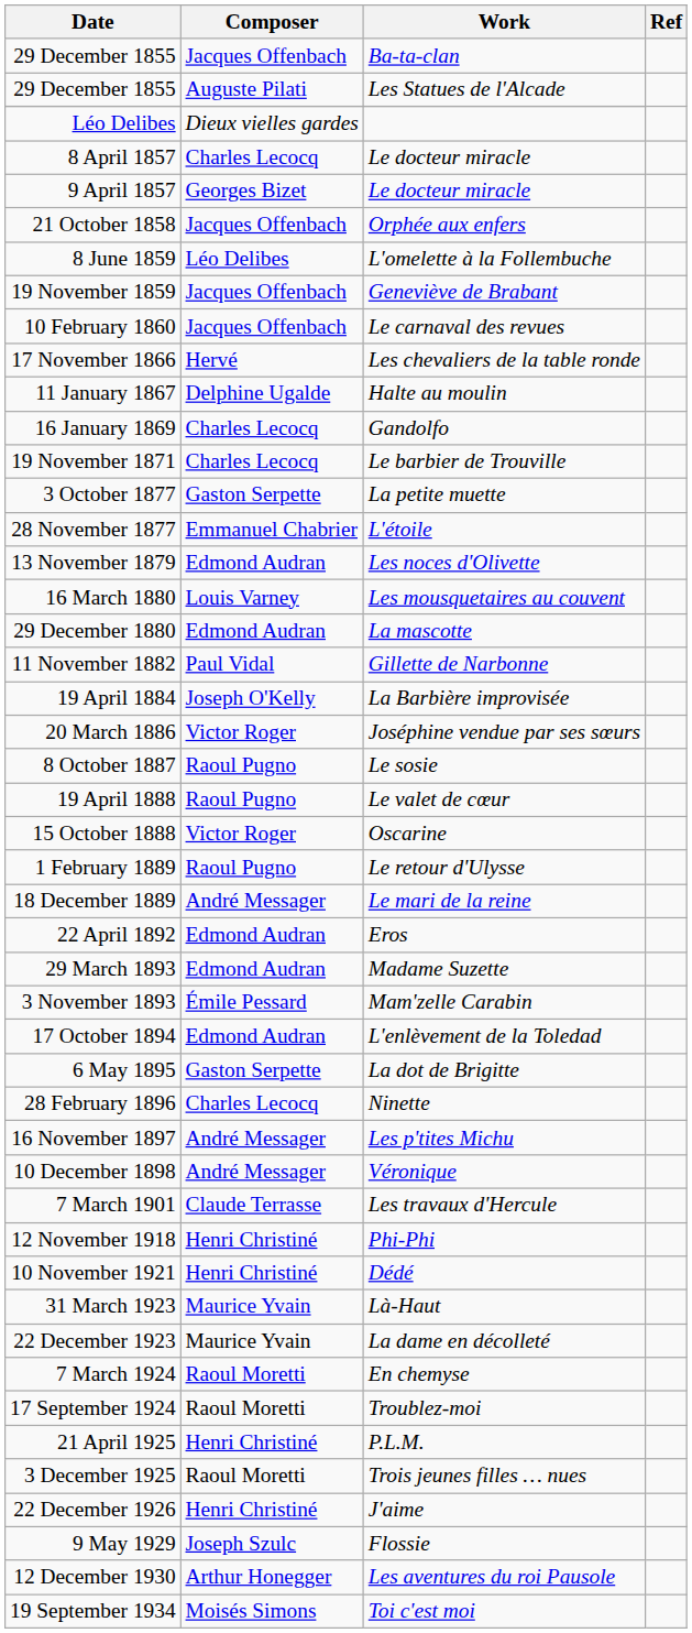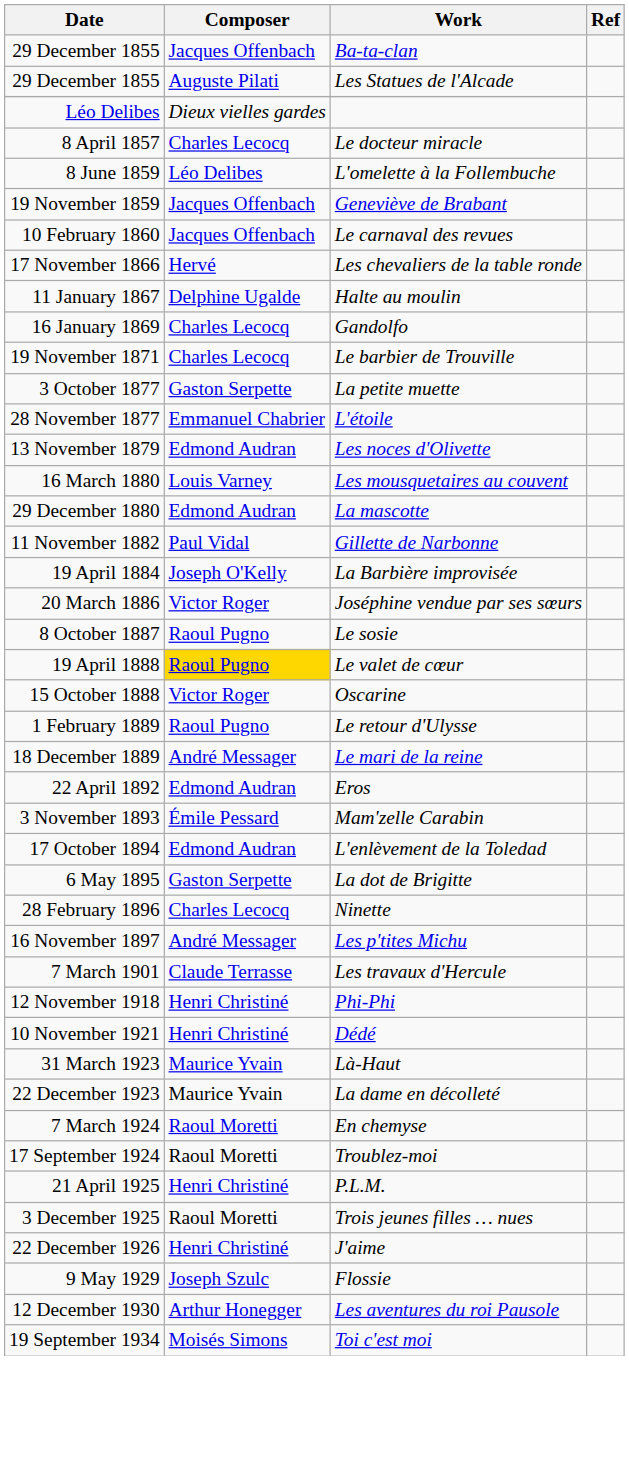- row: 9 April 1857 | Georges Bizet | Le docteur miracle
- row: 21 October 1858 | Jacques Offenbach | Orphée aux enfers
19 April 1888 | Composer: no background -> gold background
- row: 29 March 1893 | Edmond Audran | Madame Suzette
- row: 10 December 1898 | André Messager | Véronique
